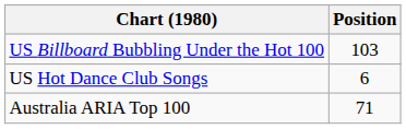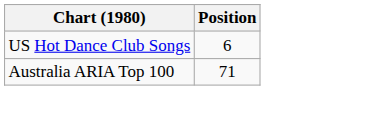- row: US Billboard Bubbling Under the Hot 100 | 103
